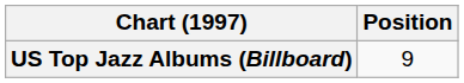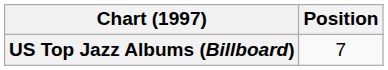US Top Jazz Albums (Billboard) | Position: 9 -> 7
